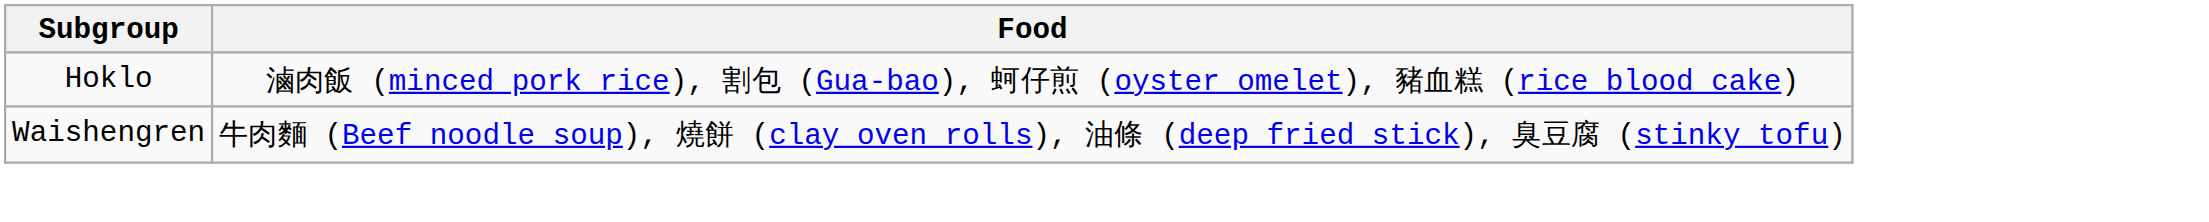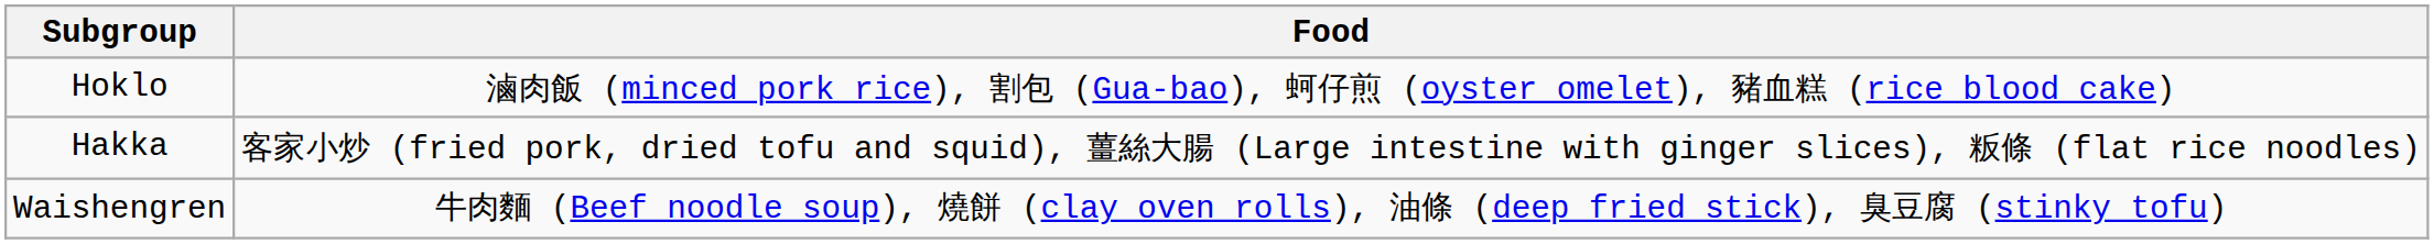+ row: Hakka | 客家小炒 (fried pork, dried tofu and squid), 薑絲大腸 (Large intestine with ginger slices), 粄條 (flat rice noodles)
